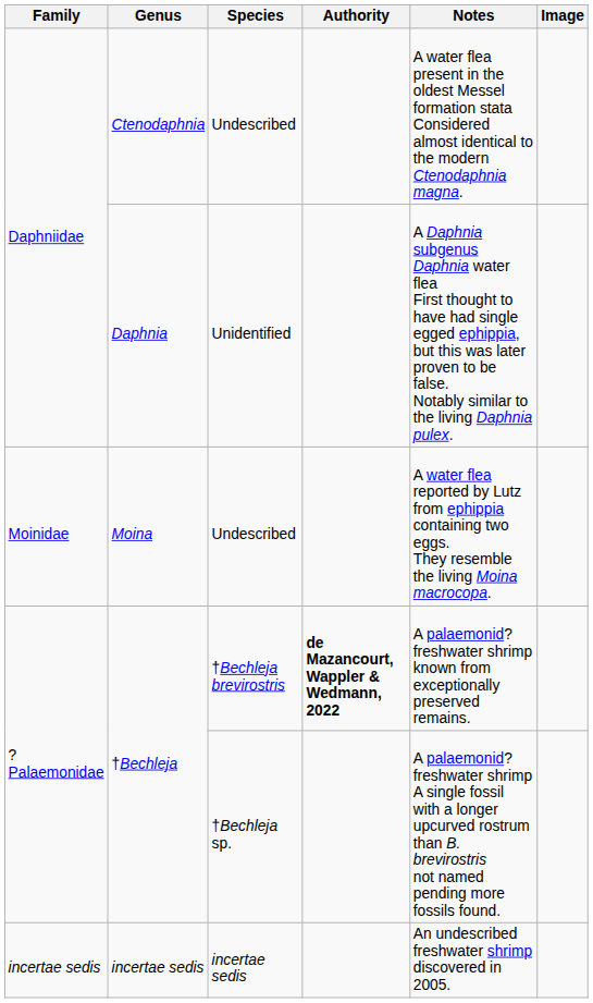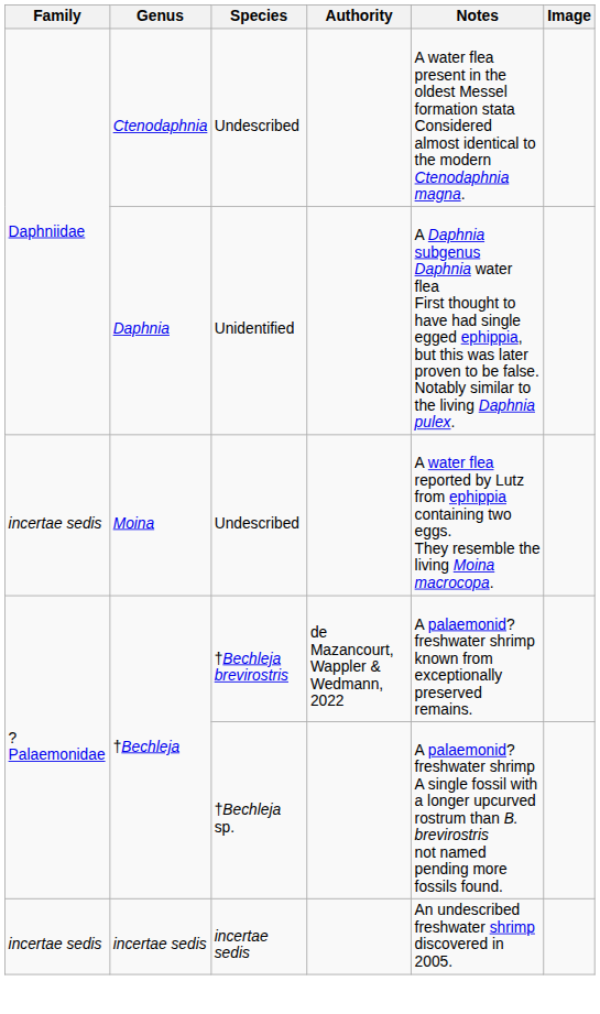Moina | Family: Moinidae -> incertae sedis
†Bechleja / †Bechleja brevirostris | Authority: bold -> normal
